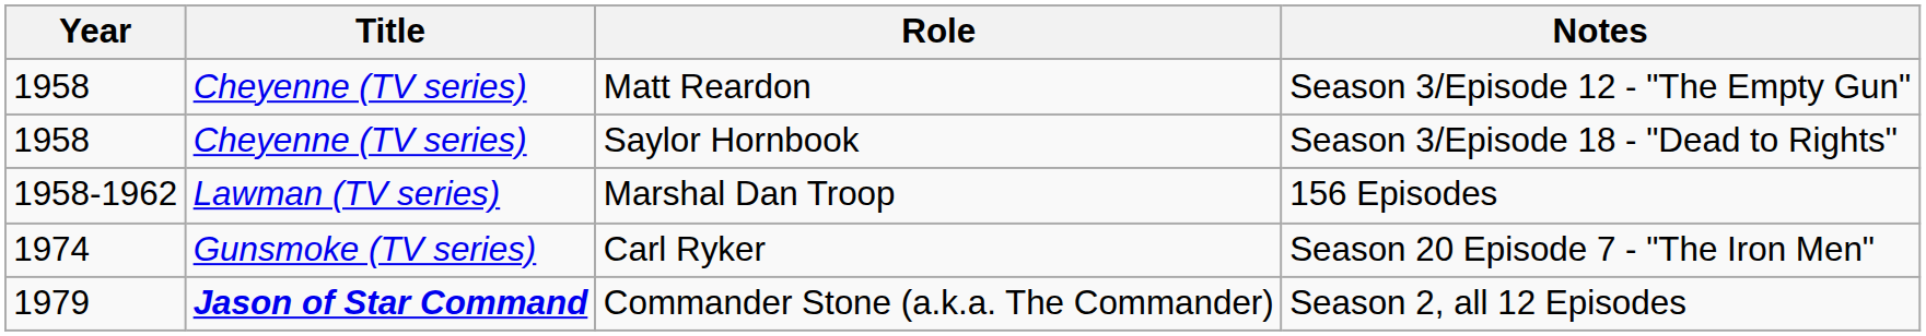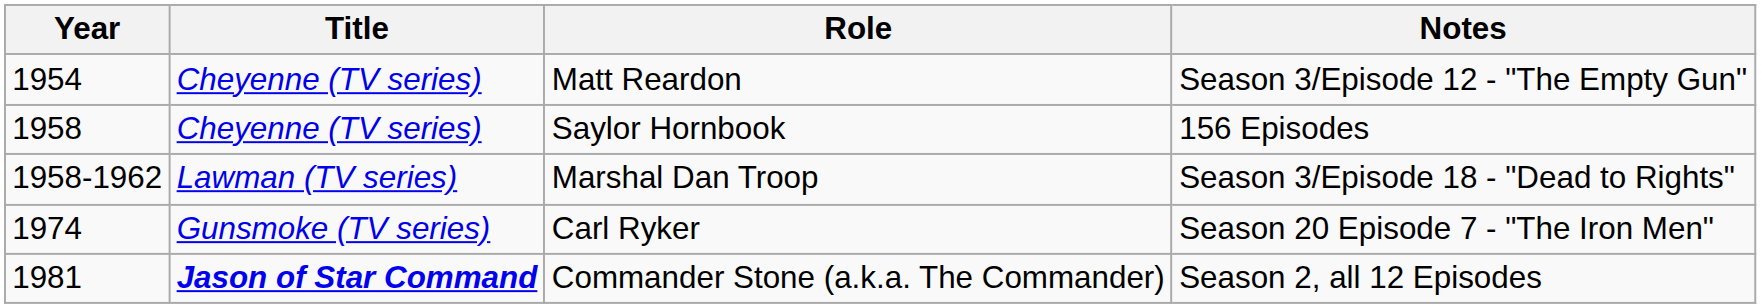Matt Reardon | Year: 1958 -> 1954
Saylor Hornbook | Notes: Season 3/Episode 18 - "Dead to Rights" -> 156 Episodes
Marshal Dan Troop | Notes: 156 Episodes -> Season 3/Episode 18 - "Dead to Rights"
Commander Stone (a.k.a. The Commander) | Year: 1979 -> 1981
